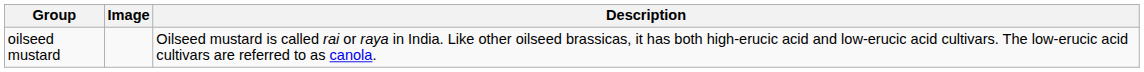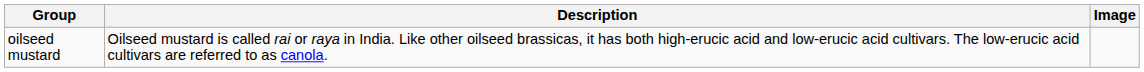columns swapped: Image <-> Description
